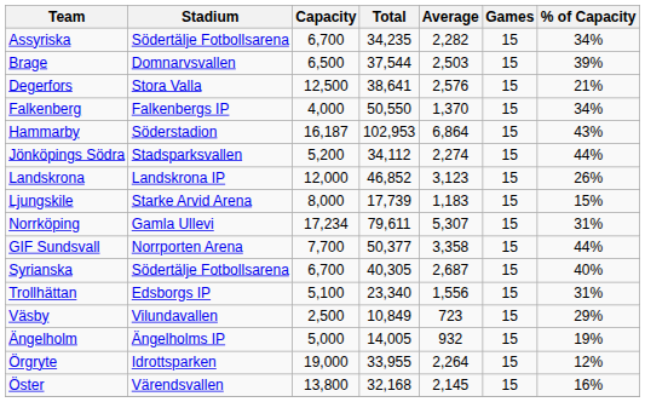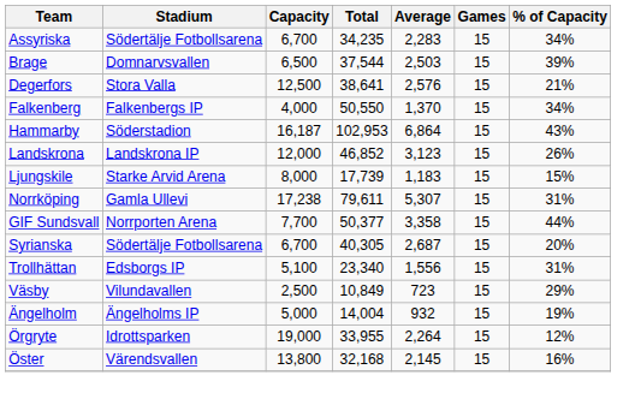Assyriska | Average: 2,282 -> 2,283
- row: Jönköpings Södra | Stadsparksvallen | 5,200 | 34,112 | 2,274 | 15 | 44%
Norrköping | Capacity: 17,234 -> 17,238
Syrianska | % of Capacity: 40% -> 20%
Ängelholm | Total: 14,005 -> 14,004
